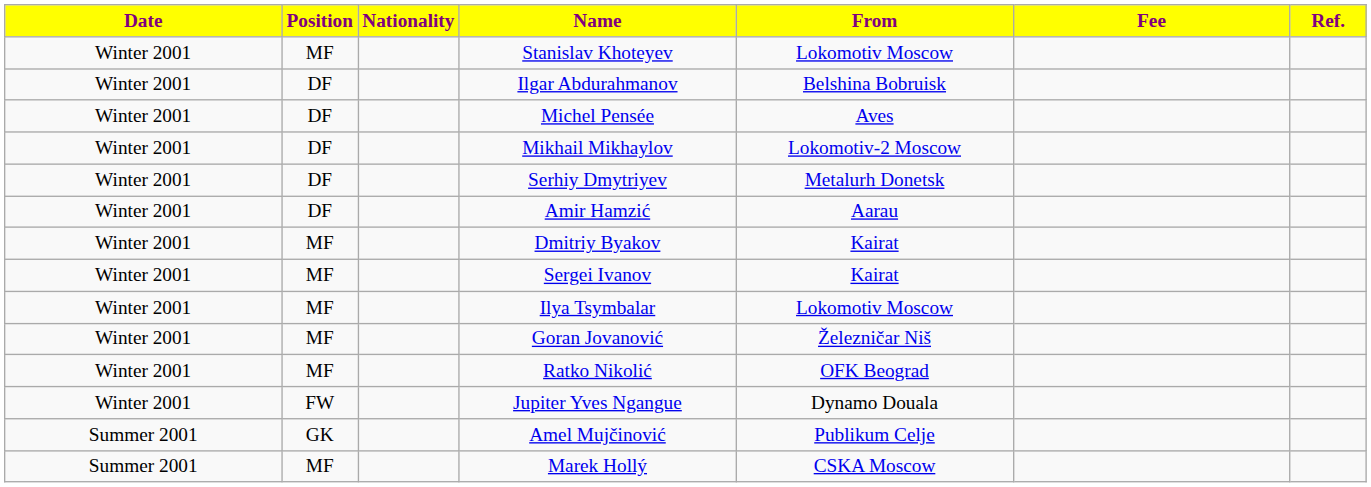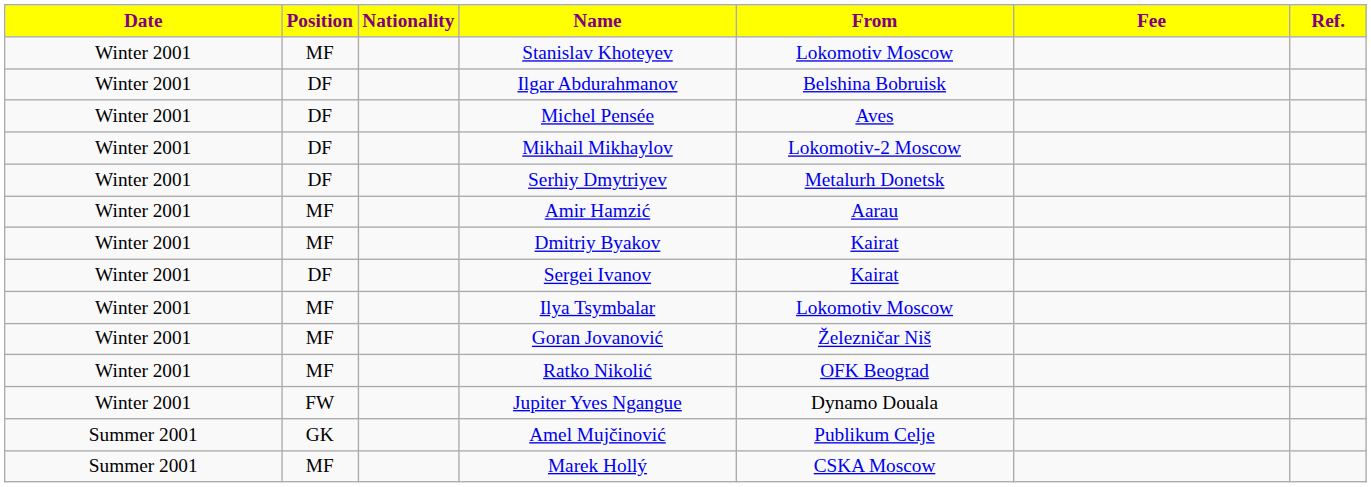Amir Hamzić | Position: DF -> MF
Sergei Ivanov | Position: MF -> DF
